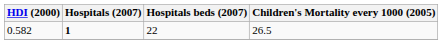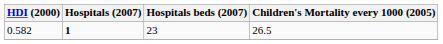0.582 | Hospitals beds (2007): 22 -> 23
